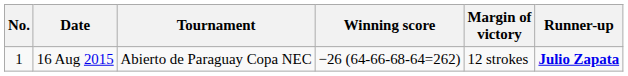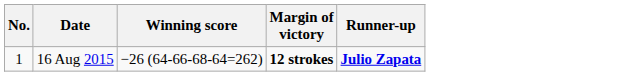- column: Tournament | Abierto de Paraguay Copa NEC
16 Aug 2015 | Margin of victory: normal -> bold
